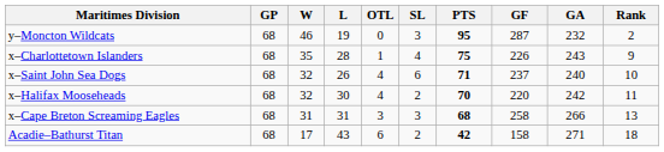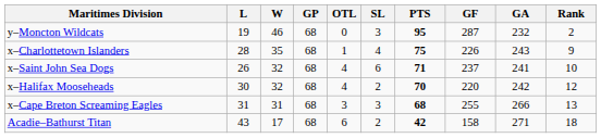columns swapped: GP <-> L
x–Saint John Sea Dogs | GA: 240 -> 241
x–Halifax Mooseheads | Rank: 11 -> 12
x–Cape Breton Screaming Eagles | GF: 258 -> 255
